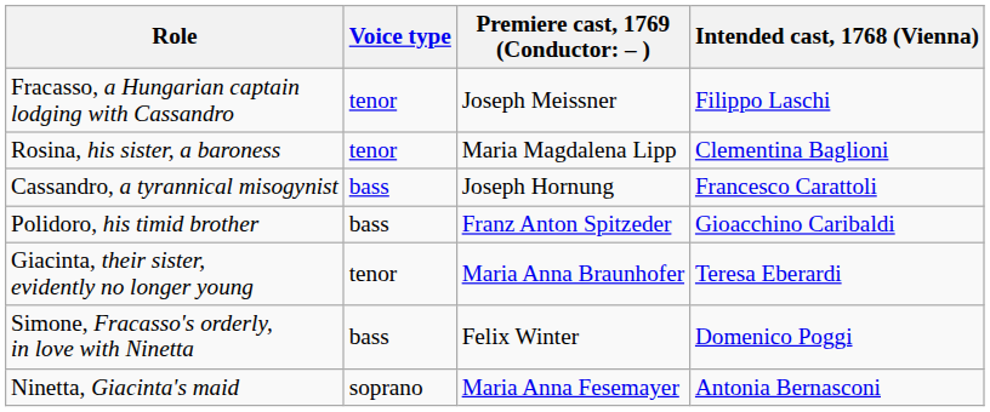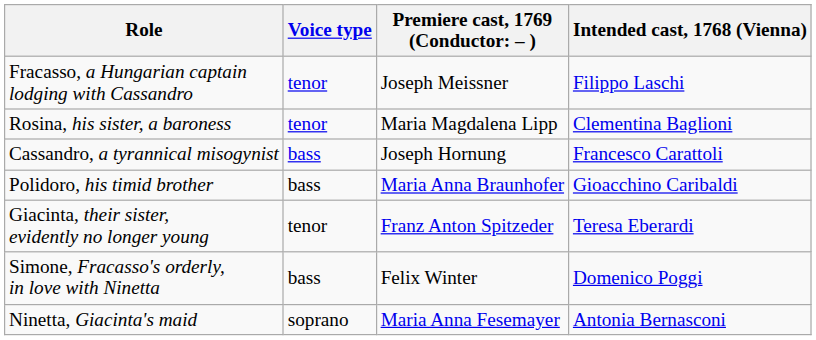Polidoro, his timid brother | column 3: Franz Anton Spitzeder -> Maria Anna Braunhofer
Giacinta, their sister, evidently no longer young | column 3: Maria Anna Braunhofer -> Franz Anton Spitzeder
